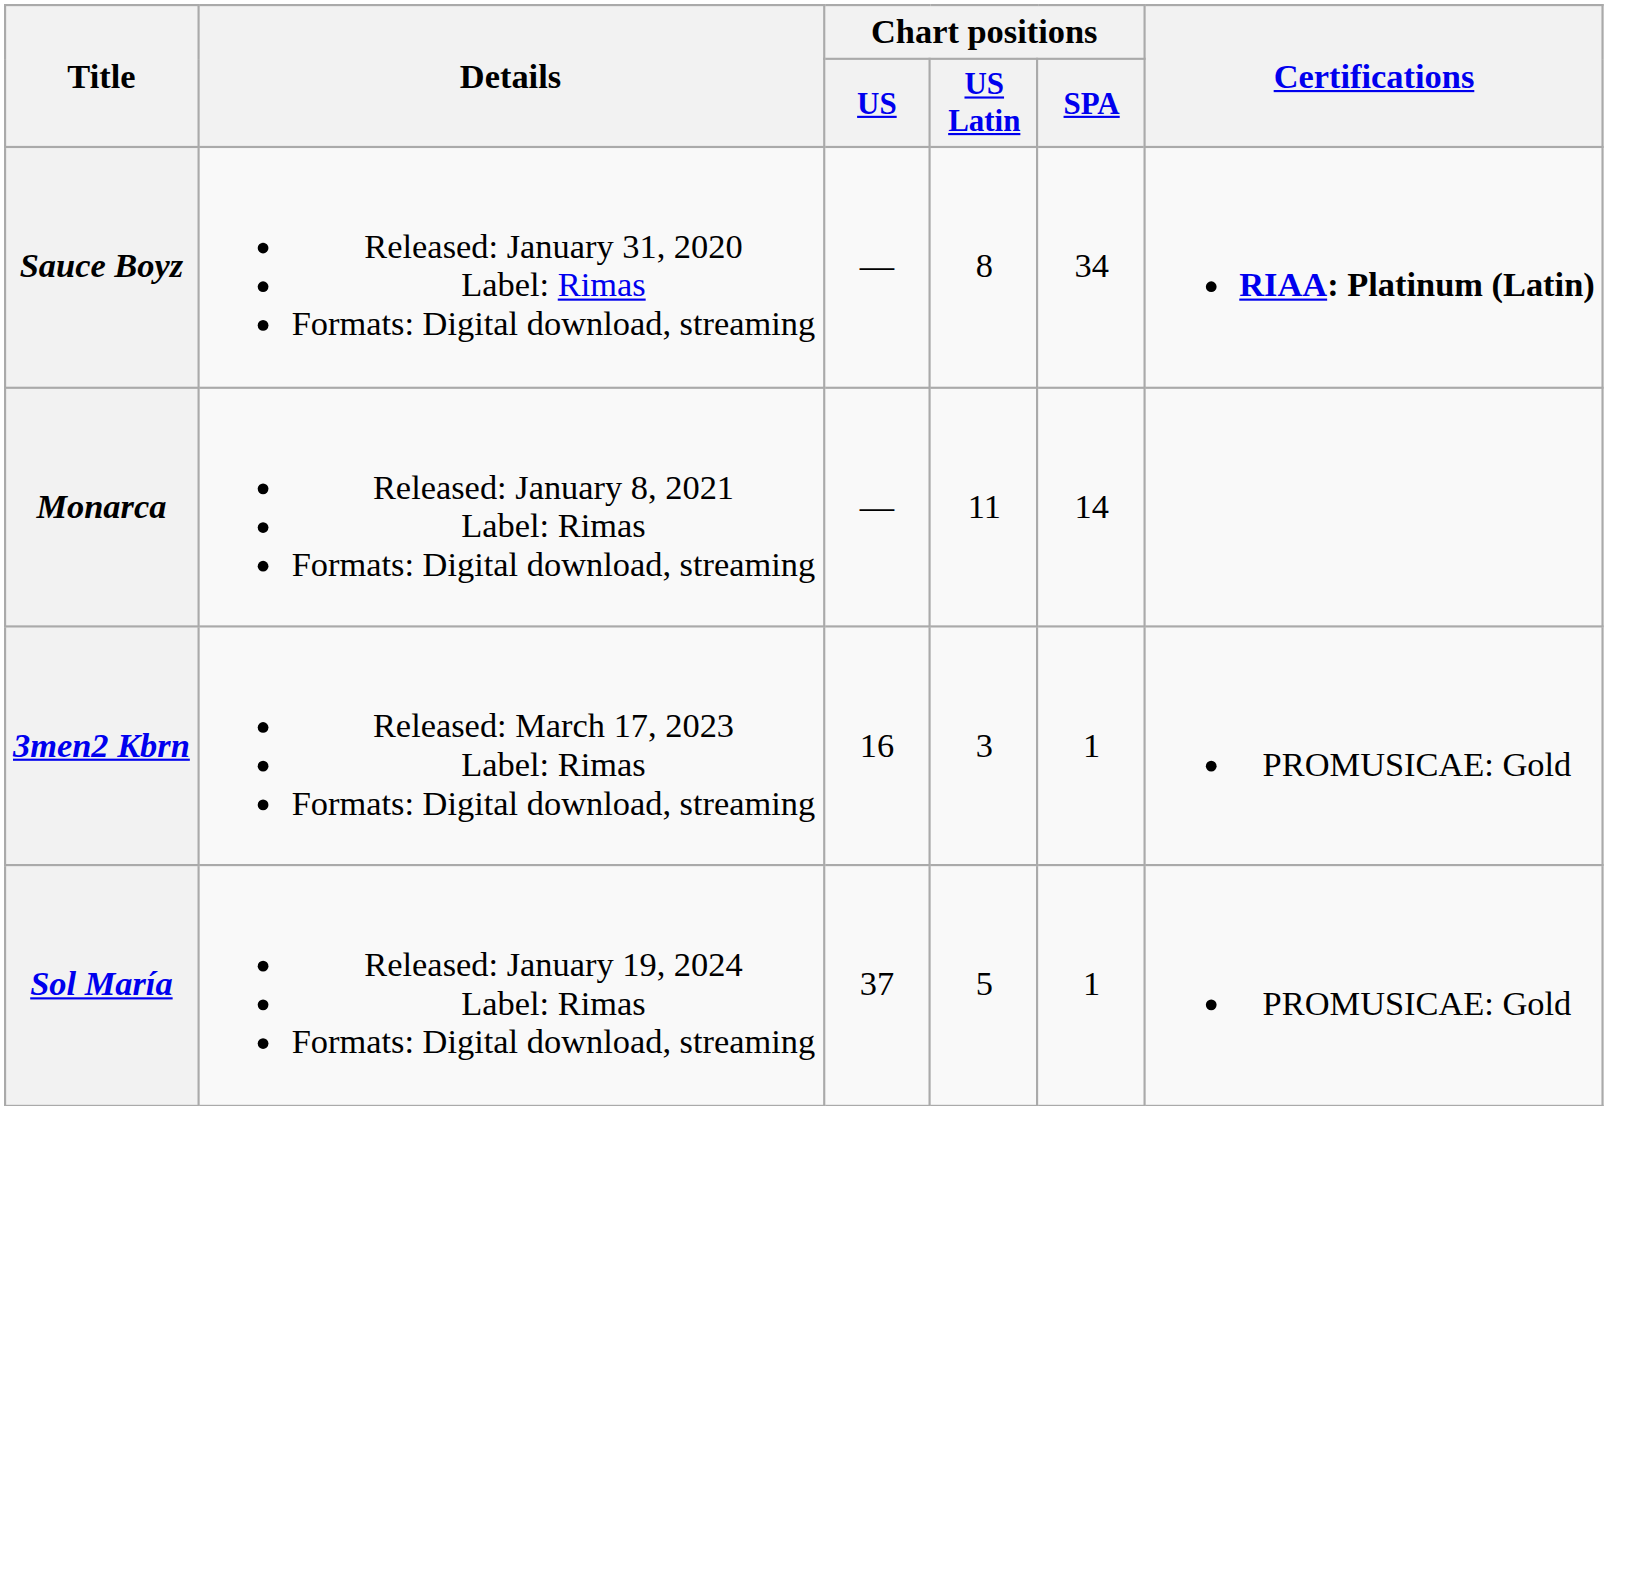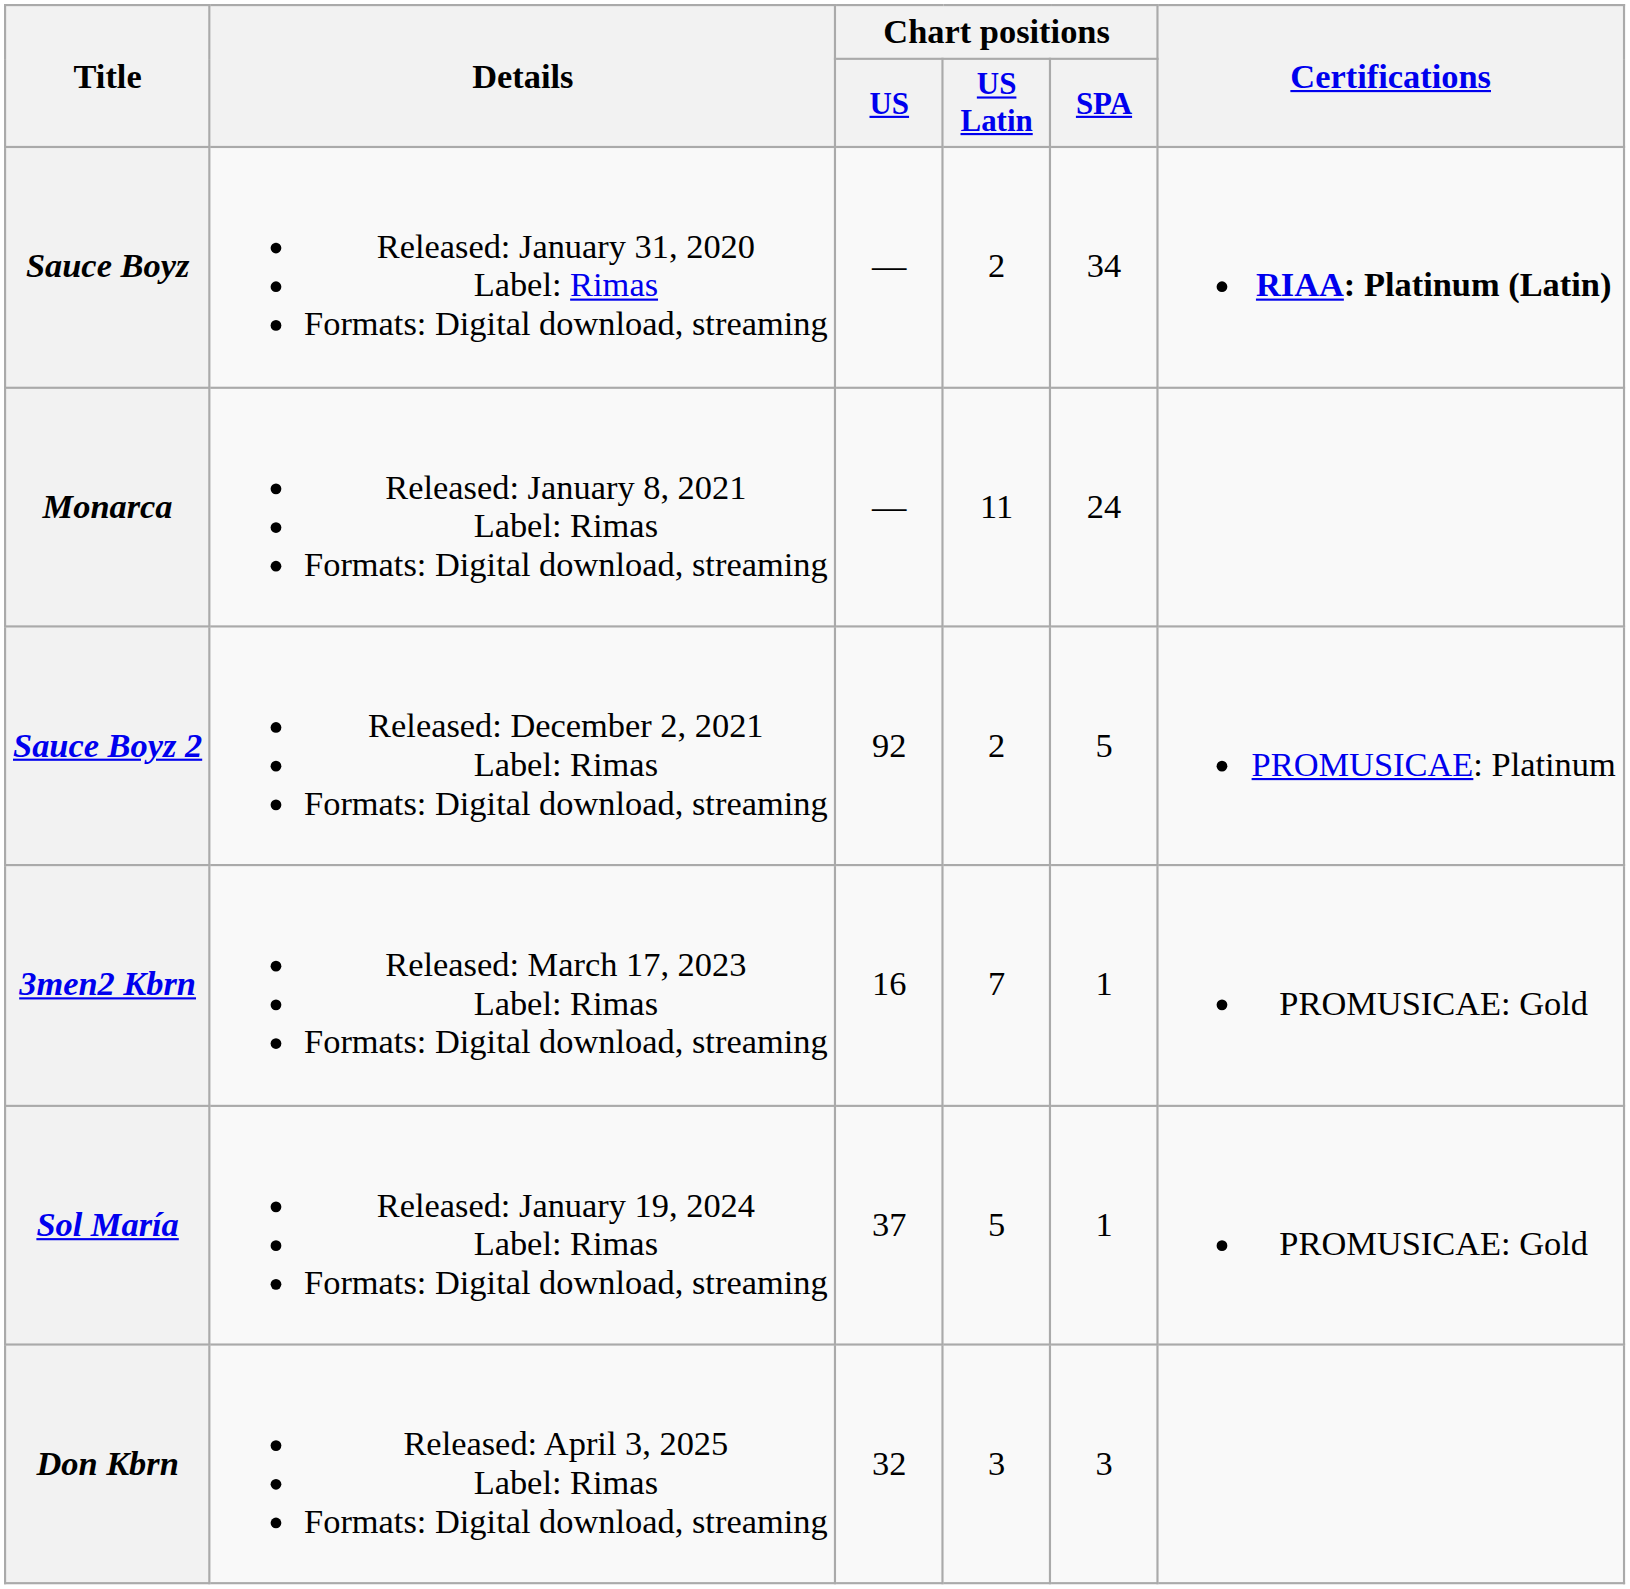Sauce Boyz | Chart positions / US Latin: 8 -> 2
Monarca | Chart positions / SPA: 14 -> 24
+ row: Sauce Boyz 2 | Released: December 2, 2021 Label: Rimas Formats: Digital download, streaming | 92 | 2 | 5 | PROMUSICAE: Platinum
3men2 Kbrn | Chart positions / US Latin: 3 -> 7
+ row: Don Kbrn | Released: April 3, 2025 Label: Rimas Formats: Digital download, streaming | 32 | 3 | 3
